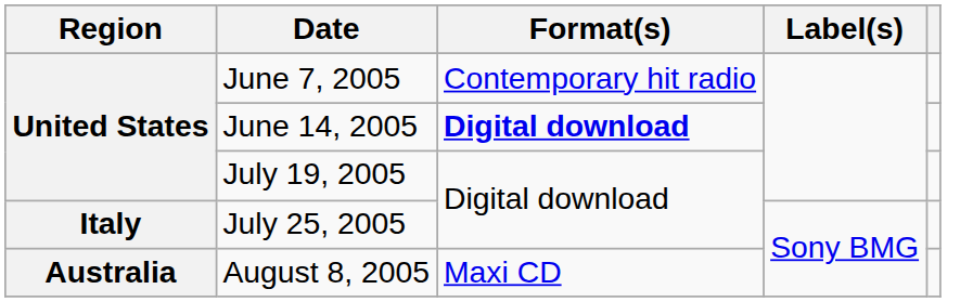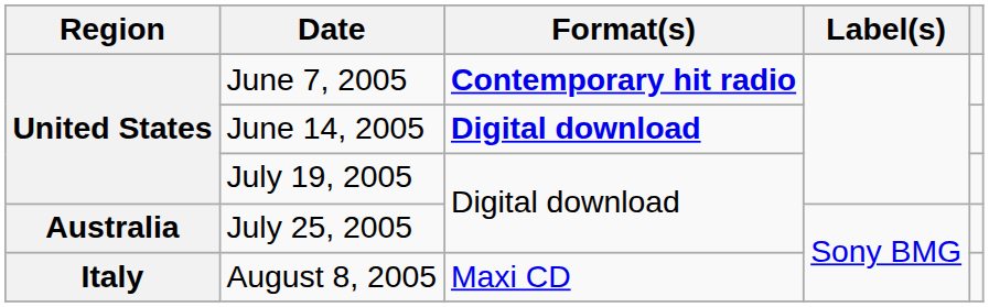June 7, 2005 | Format(s): normal -> bold
July 25, 2005 | Region: Italy -> Australia
August 8, 2005 | Region: Australia -> Italy
